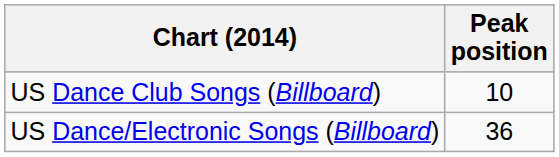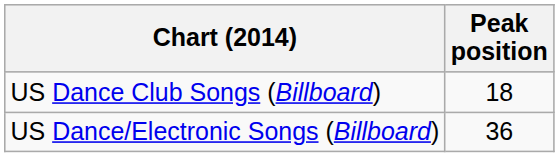US Dance Club Songs (Billboard) | Peak position: 10 -> 18
